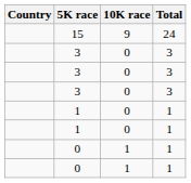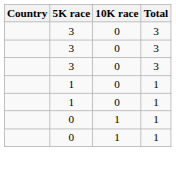- row: 15 | 9 | 24
